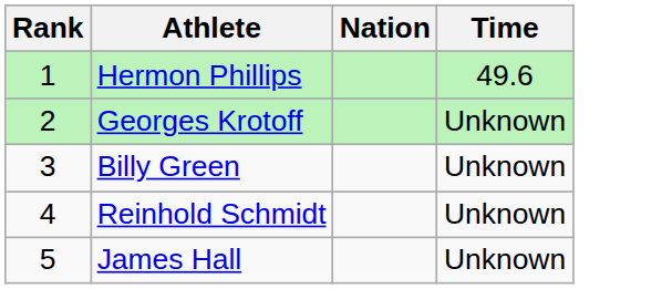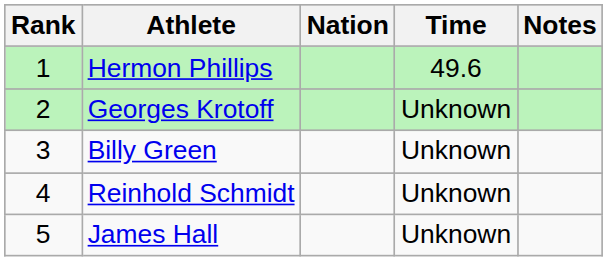+ column: Notes
